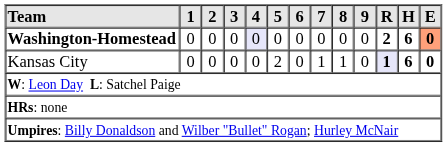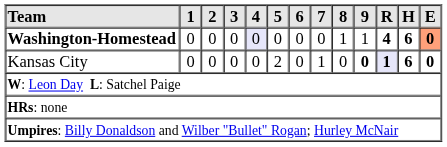Washington-Homestead | 8: 0 -> 1
Washington-Homestead | 9: 0 -> 1
Washington-Homestead | R: 2 -> 4
Kansas City | 8: 1 -> 0
Kansas City | 9: normal -> bold
